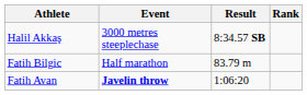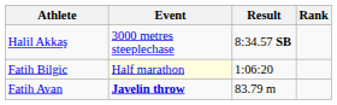Fatih Bilgic | Event: no background -> lightyellow background
Fatih Bilgic | Result: 83.79 m -> 1:06:20
Fatih Avan | Result: 1:06:20 -> 83.79 m
